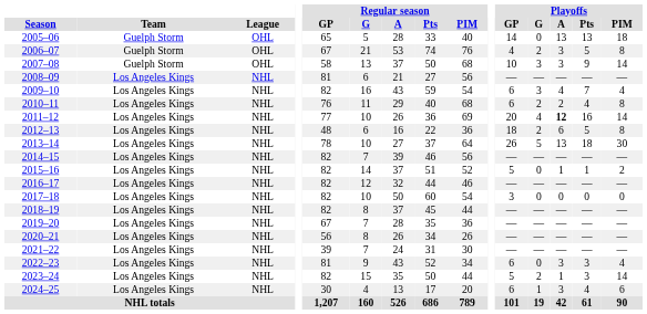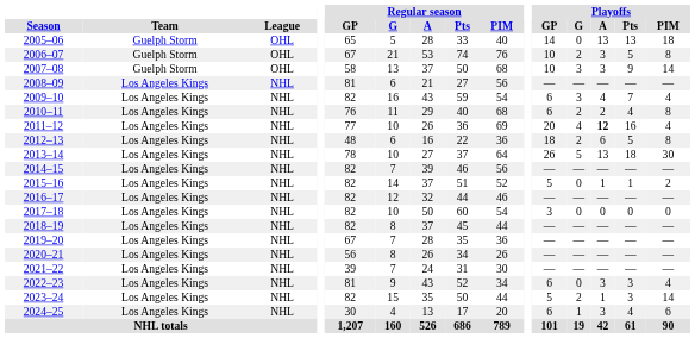2006–07 | Playoffs / GP: 4 -> 10
2011–12 | Playoffs / PIM: 14 -> 4
